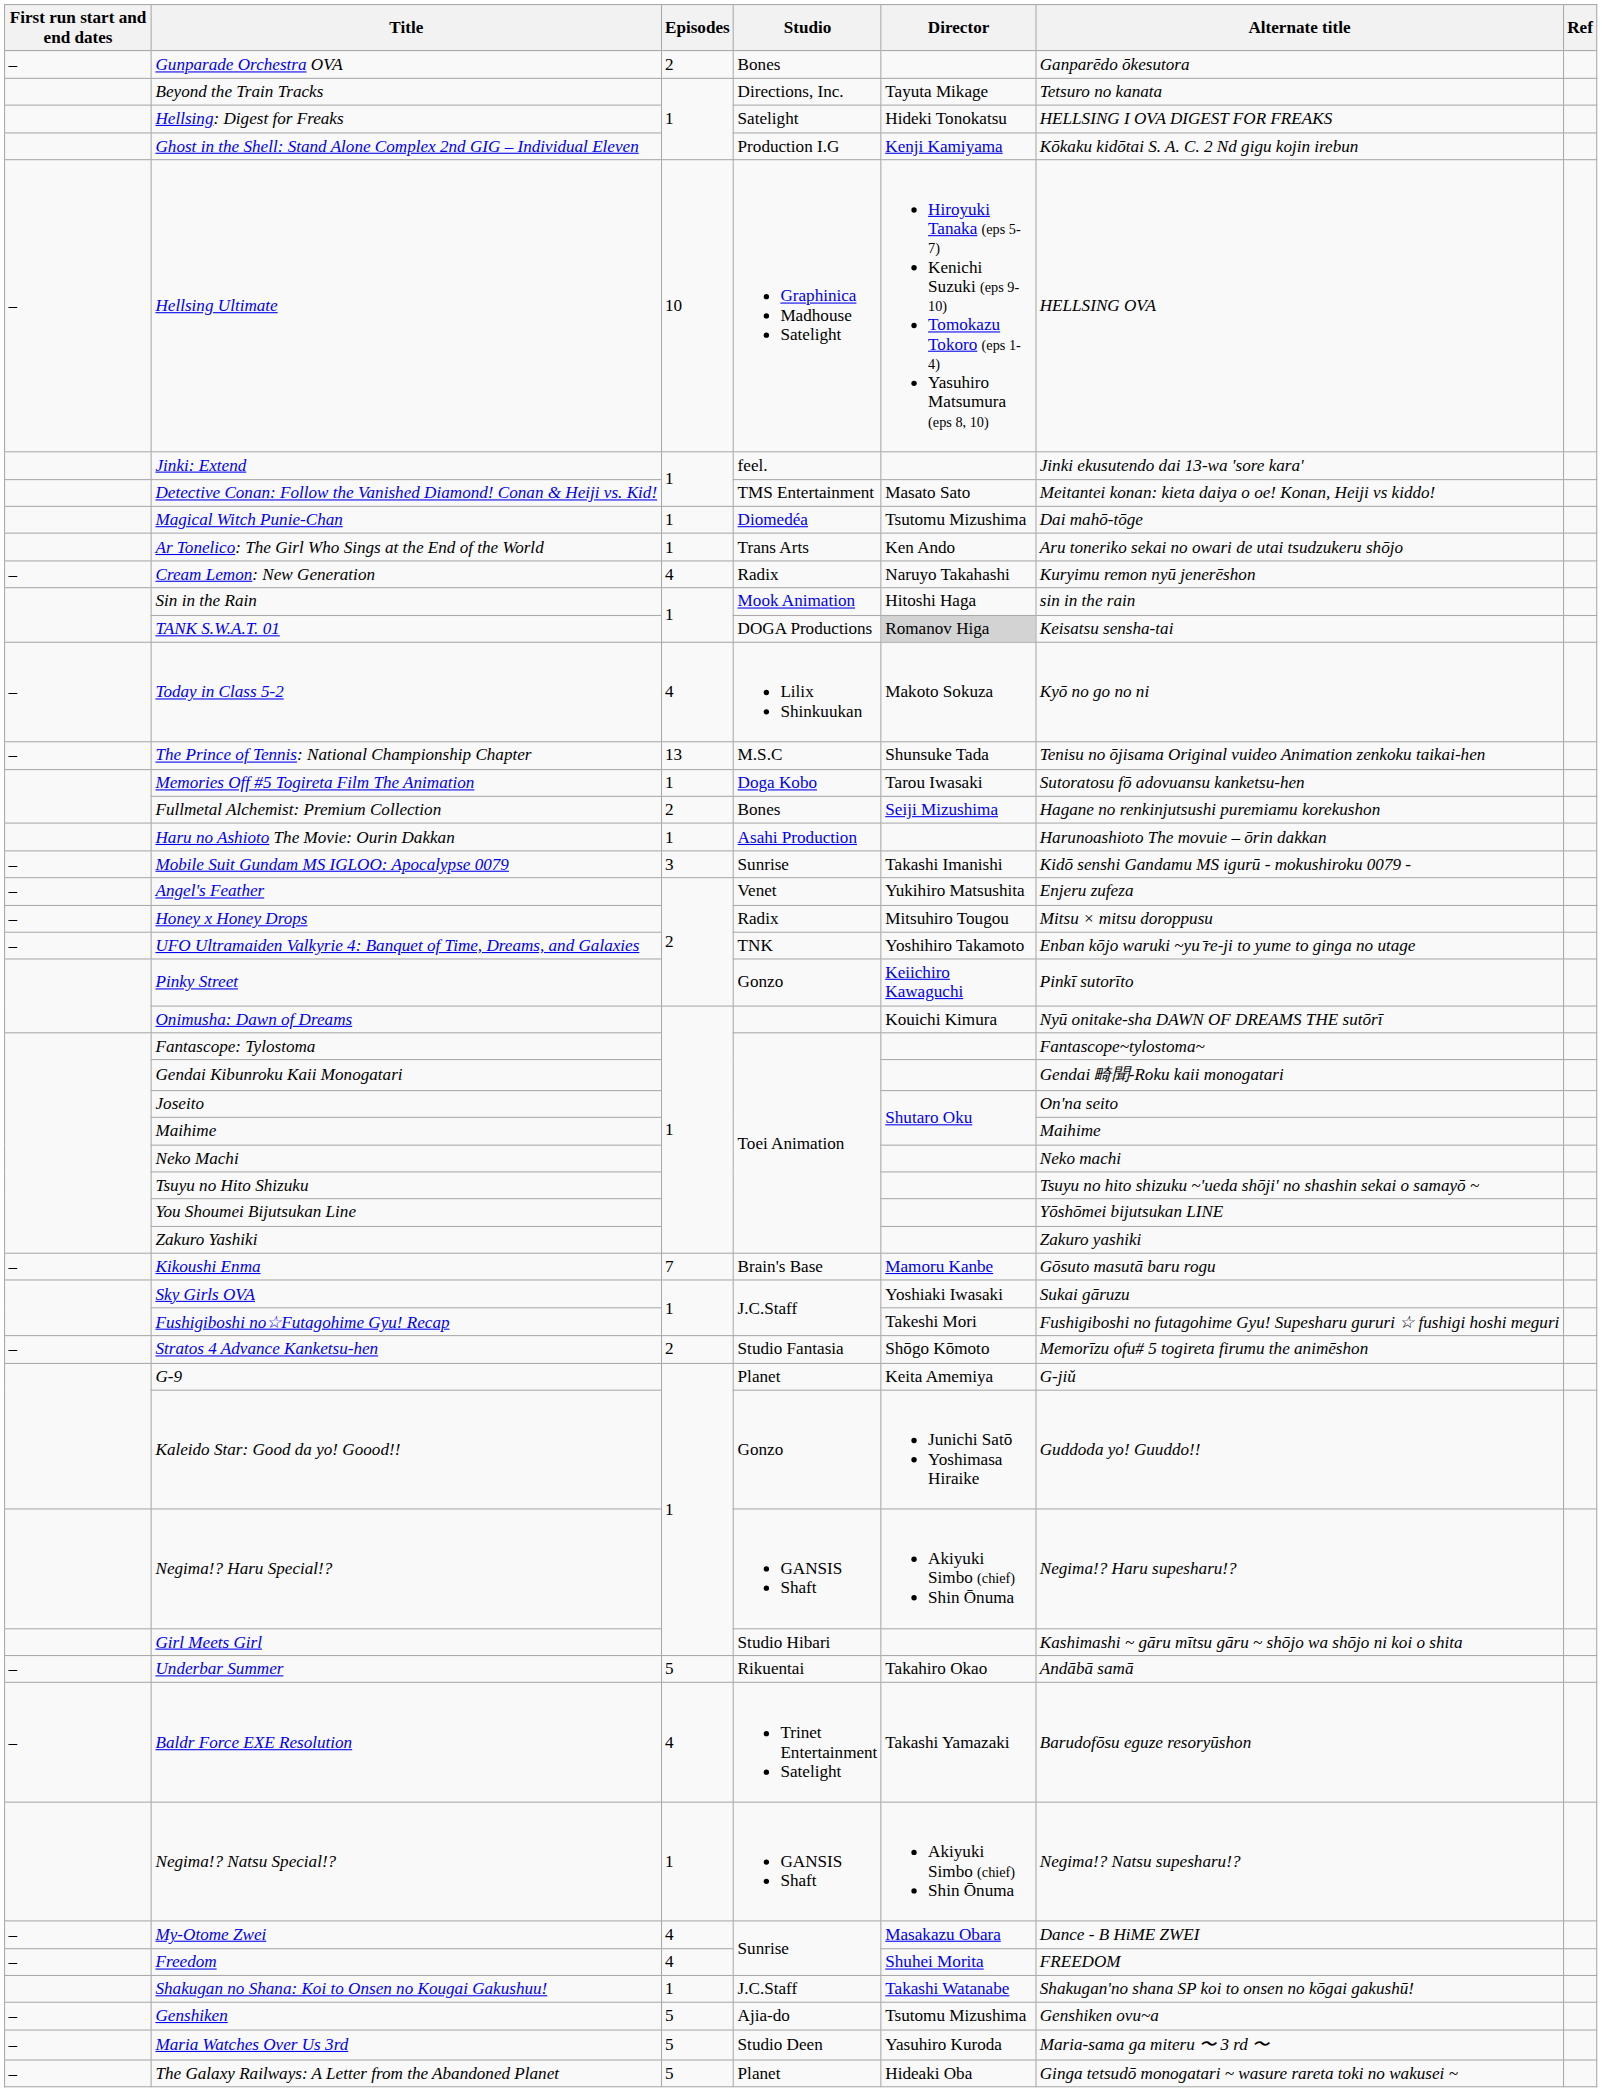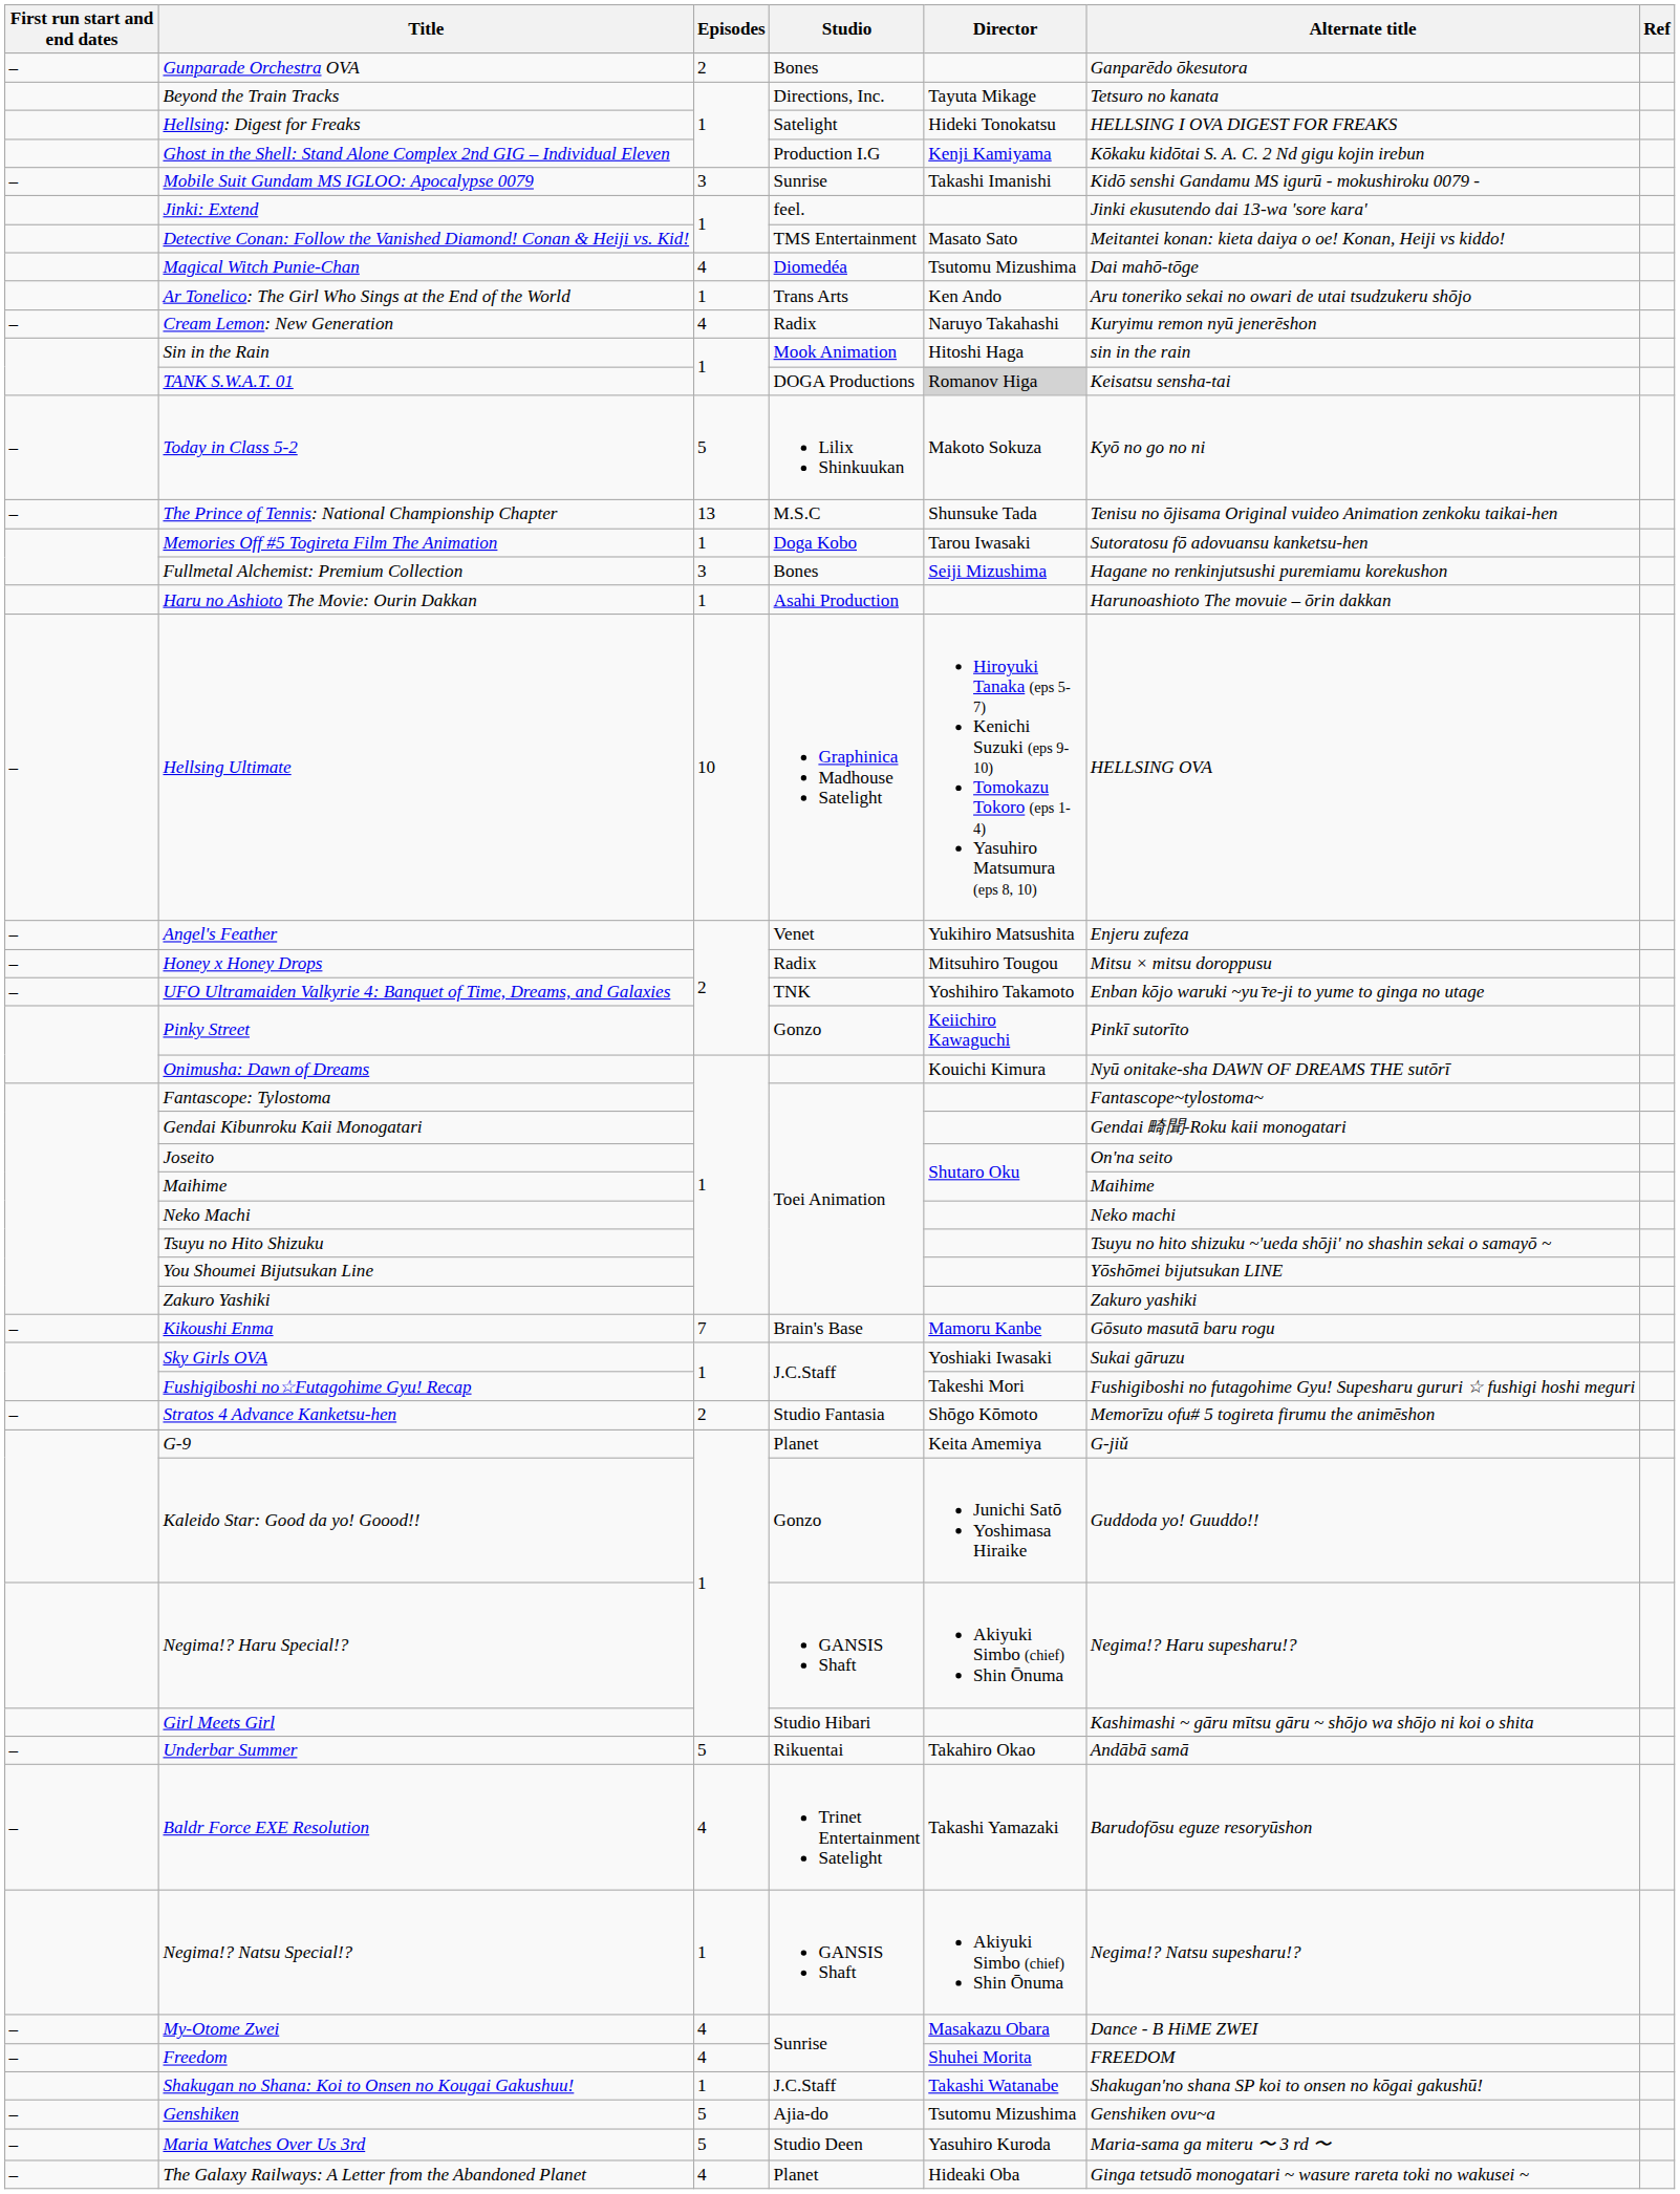rows swapped: Hellsing Ultimate <-> Mobile Suit Gundam MS IGLOO: Apocalypse 0079
Magical Witch Punie-Chan | Episodes: 1 -> 4
Today in Class 5-2 | Episodes: 4 -> 5
Fullmetal Alchemist: Premium Collection | Episodes: 2 -> 3
The Galaxy Railways: A Letter from the Abandoned Planet | Episodes: 5 -> 4
